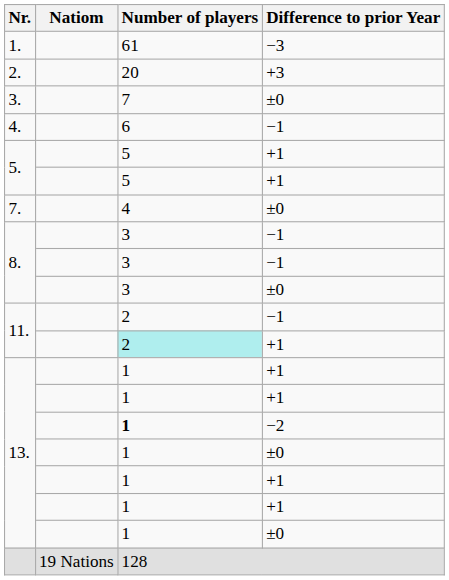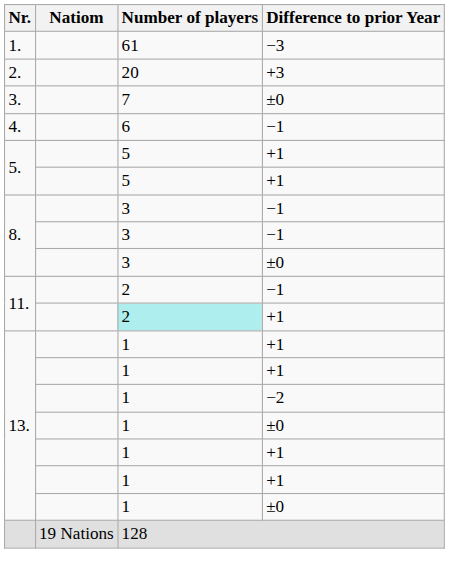- row: 7. | 4 | ±0
13. / −2 | Number of players: bold -> normal
